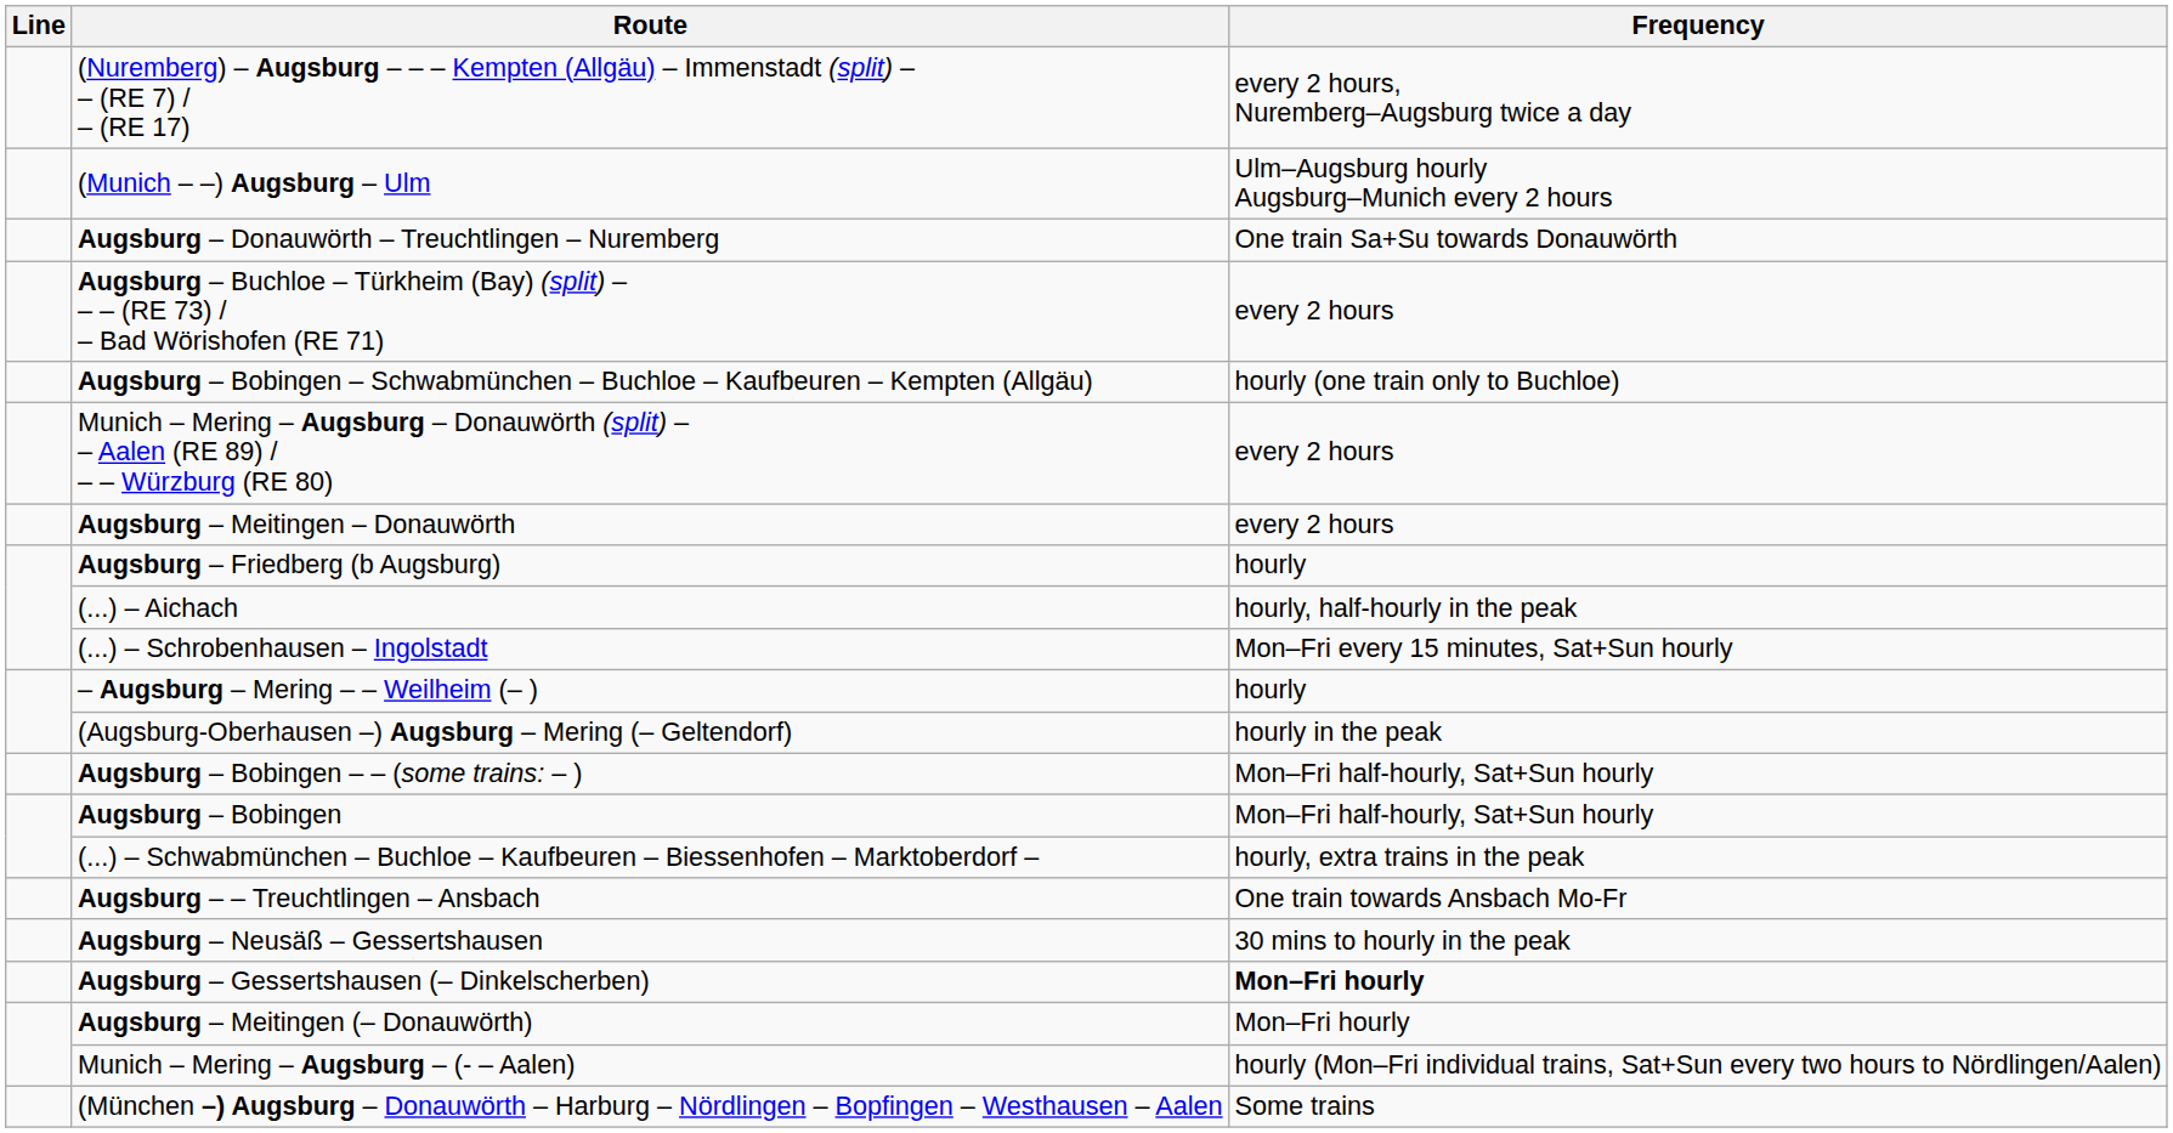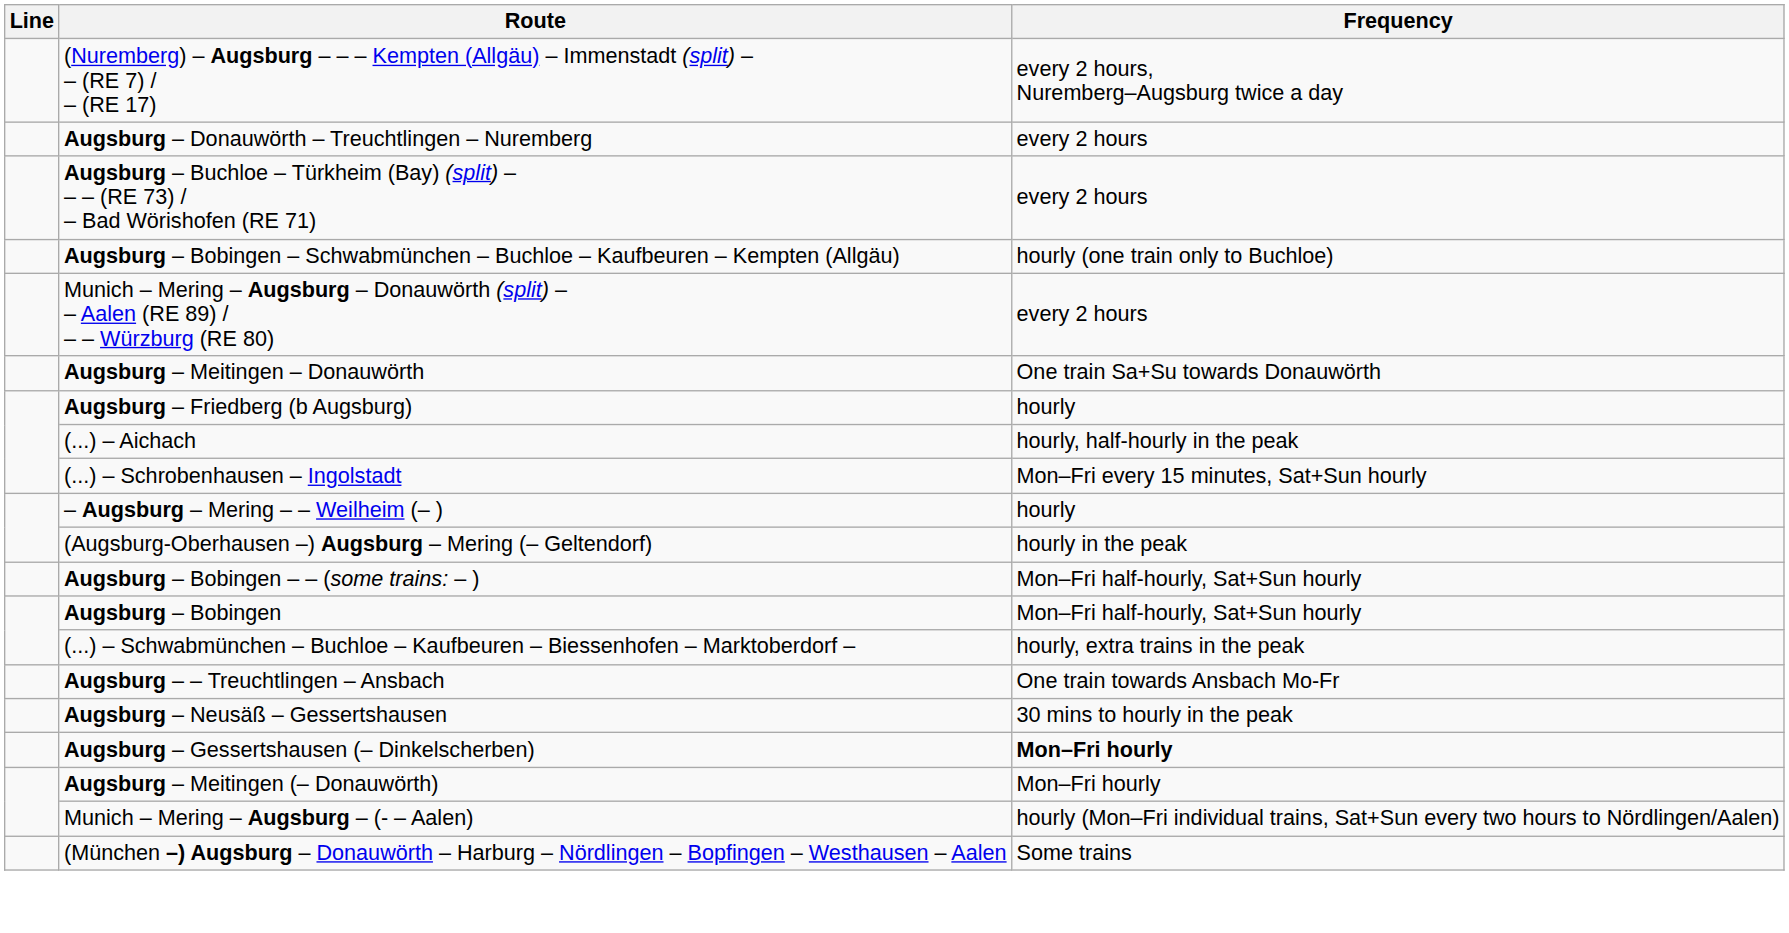- row: (Munich – –) Augsburg – Ulm | Ulm–Augsburg hourly Augsburg–Munich every 2 hours
Augsburg – Donauwörth – Treuchtlingen – Nuremberg | Frequency: One train Sa+Su towards Donauwörth -> every 2 hours
Augsburg – Meitingen – Donauwörth | Frequency: every 2 hours -> One train Sa+Su towards Donauwörth
